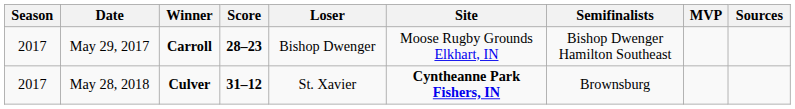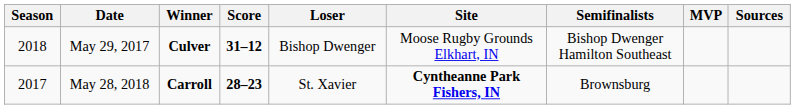May 29, 2017 | Season: 2017 -> 2018
May 29, 2017 | Winner: Carroll -> Culver
May 29, 2017 | Score: 28–23 -> 31–12
May 28, 2018 | Winner: Culver -> Carroll
May 28, 2018 | Score: 31–12 -> 28–23
